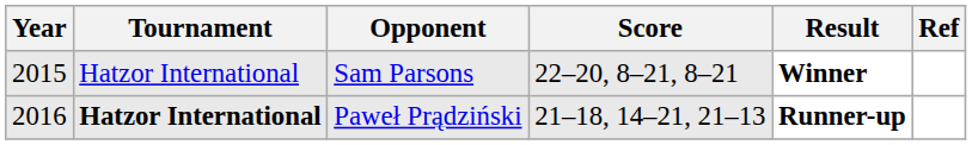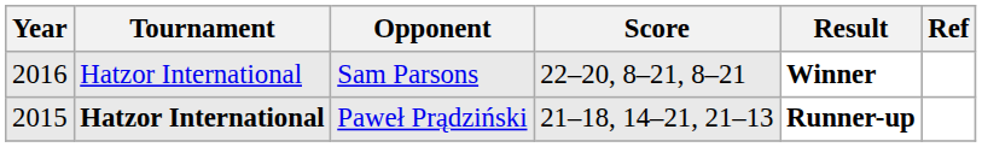Sam Parsons | Year: 2015 -> 2016
Paweł Prądziński | Year: 2016 -> 2015
